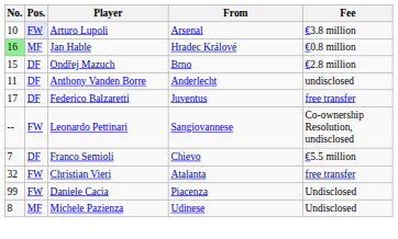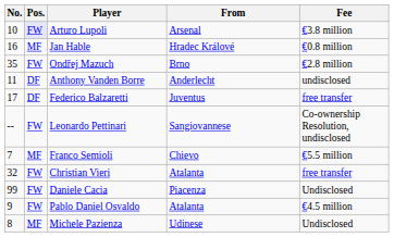Jan Hable | No.: lightgreen background -> no background
Ondřej Mazuch | No.: 15 -> 35
Ondřej Mazuch | Pos.: DF -> FW
Franco Semioli | Pos.: DF -> MF
+ row: 9 | FW | Pablo Daniel Osvaldo | Atalanta | €4.5 million
